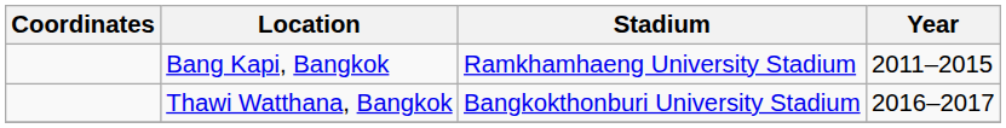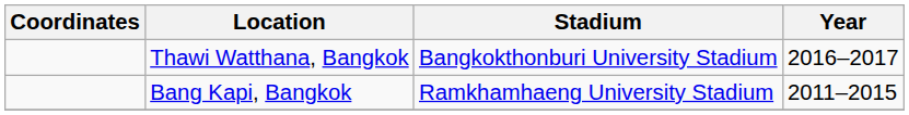rows swapped: Bang Kapi, Bangkok <-> Thawi Watthana, Bangkok
